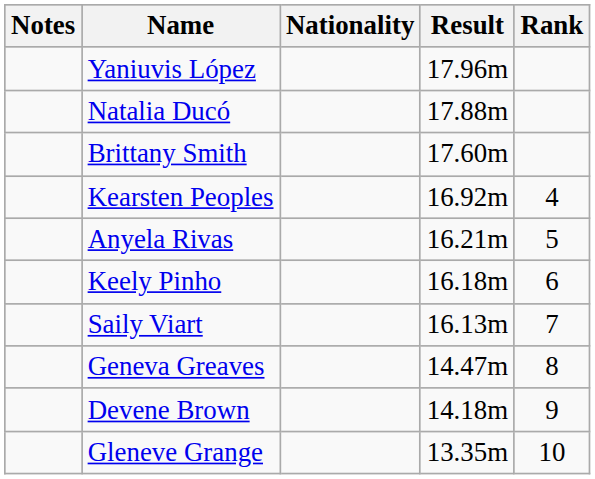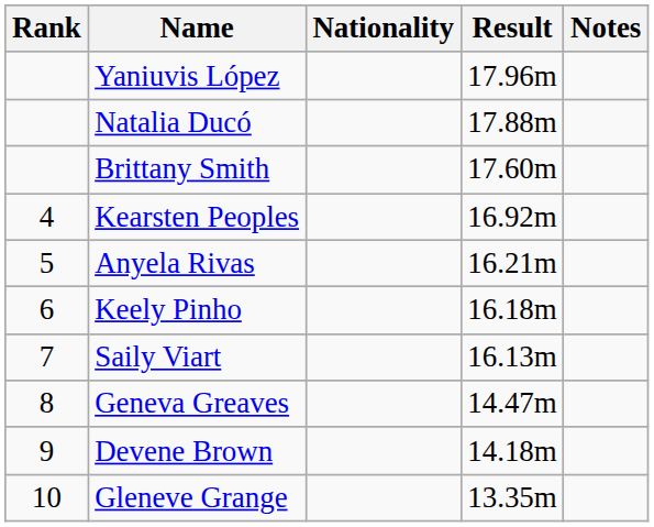columns swapped: Rank <-> Notes
